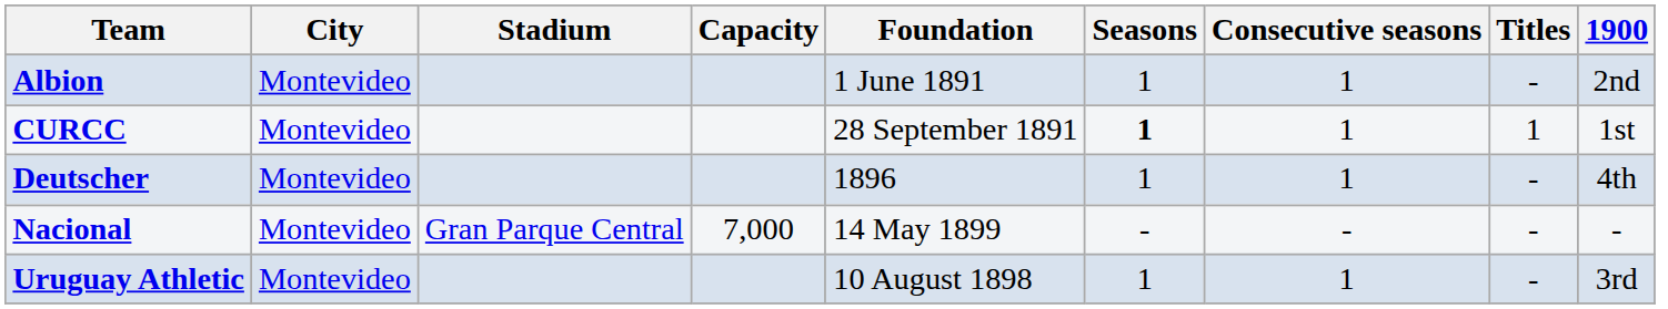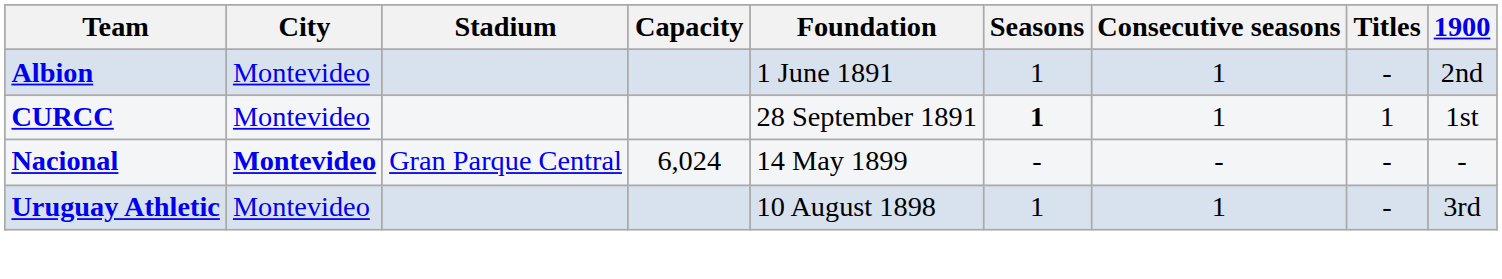- row: Deutscher | Montevideo | 1896 | 1 | 1 | - | 4th
Nacional | City: normal -> bold
Nacional | Capacity: 7,000 -> 6,024
